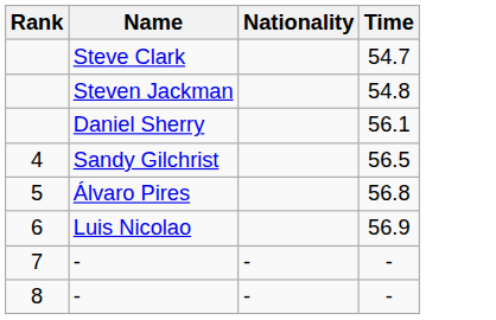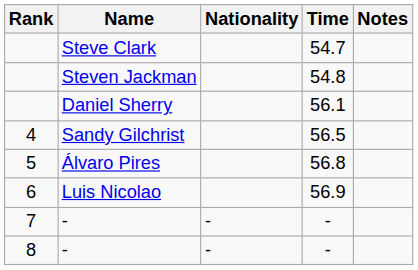+ column: Notes
